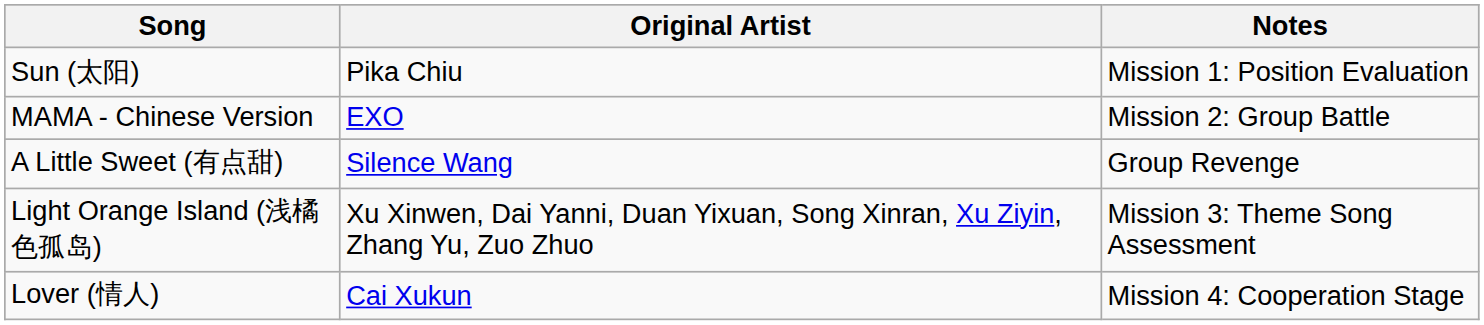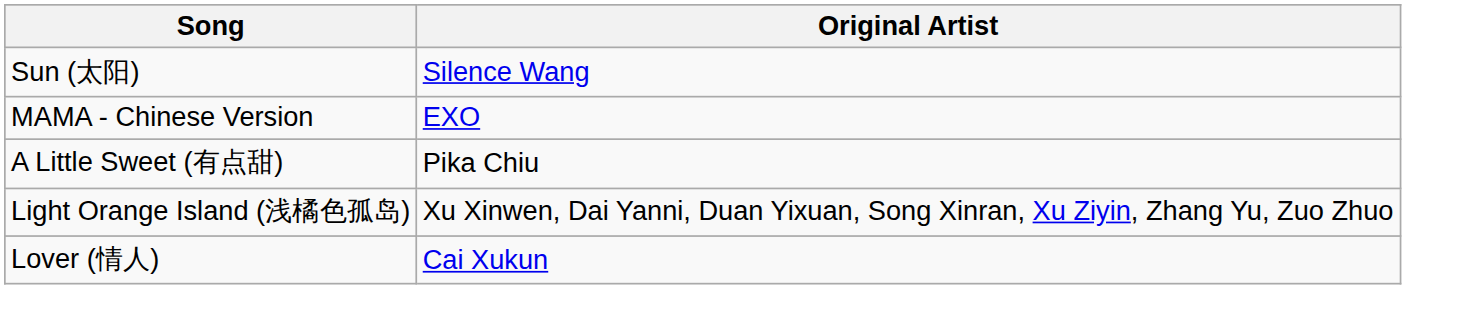- column: Notes | Mission 1: Position Evaluation | Mission 2: Group Battle | Group Revenge | Mission 3: Theme Song Assessment | Mission 4: Cooperation Stage
Sun (太阳) | Original Artist: Pika Chiu -> Silence Wang
A Little Sweet (有点甜) | Original Artist: Silence Wang -> Pika Chiu
